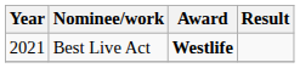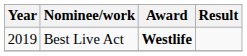Best Live Act | Year: 2021 -> 2019
